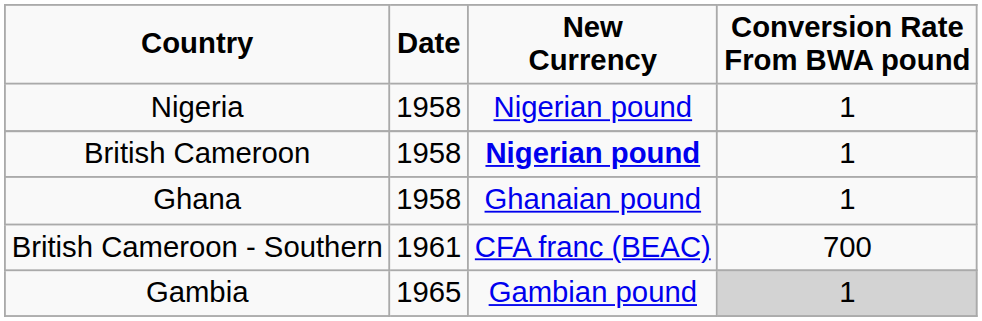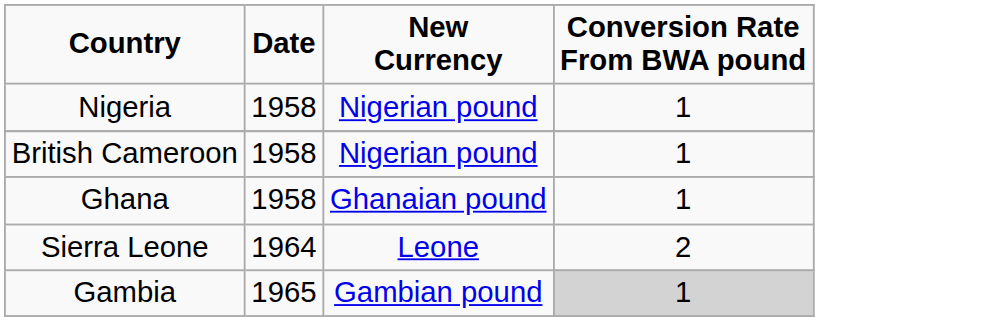British Cameroon | New Currency: bold -> normal
- row: British Cameroon - Southern | 1961 | CFA franc (BEAC) | 700
+ row: Sierra Leone | 1964 | Leone | 2
